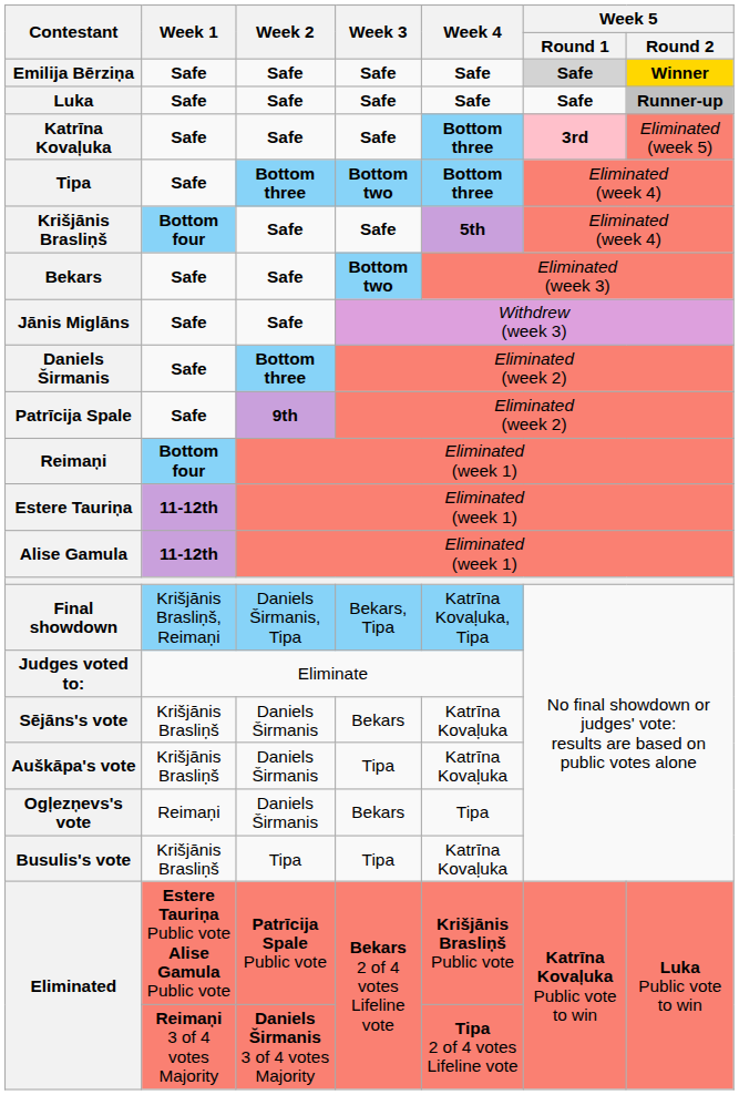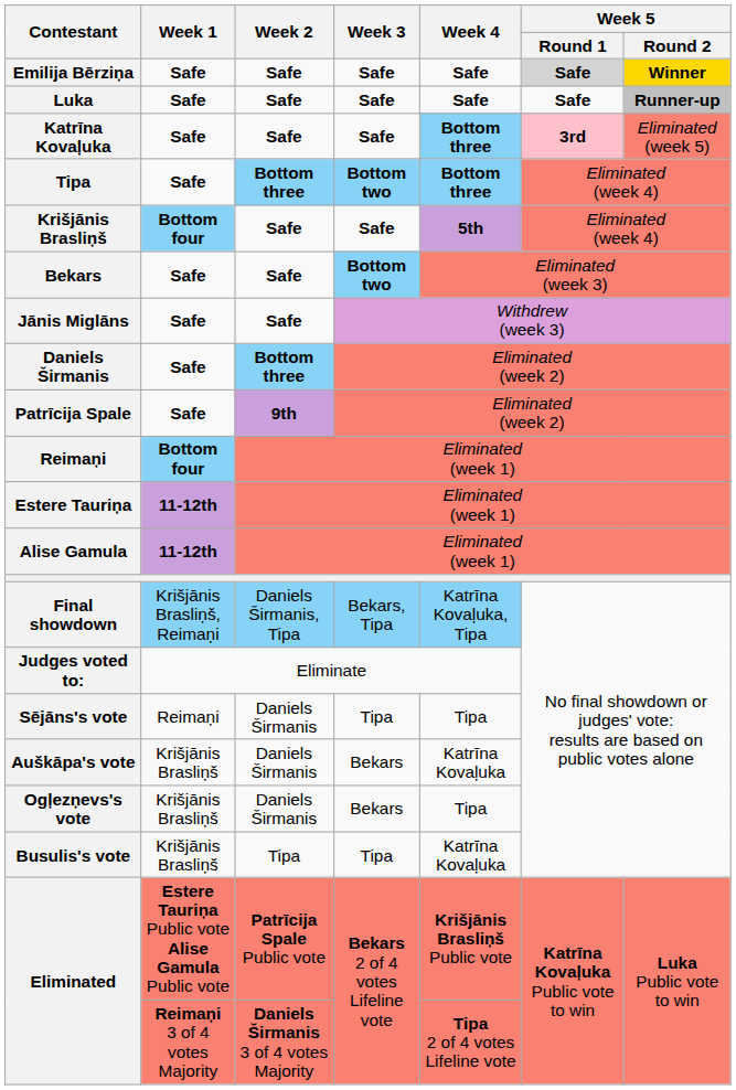Sējāns's vote | Week 1: Krišjānis Brasliņš -> Reimaņi
Sējāns's vote | Week 3: Bekars -> Tipa
Sējāns's vote | Week 4: Katrīna Kovaļuka -> Tipa
Auškāpa's vote | Week 3: Tipa -> Bekars
Ogļezņevs's vote | Week 1: Reimaņi -> Krišjānis Brasliņš
